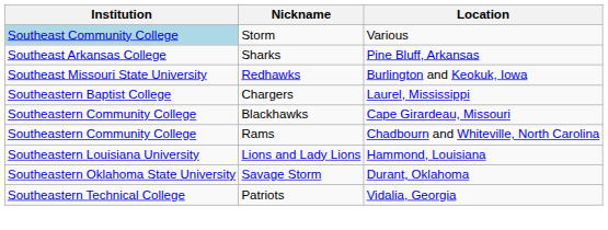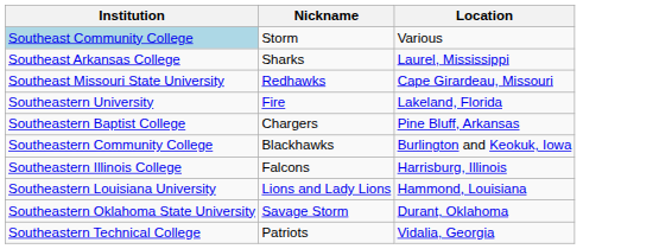Sharks | Location: Pine Bluff, Arkansas -> Laurel, Mississippi
Redhawks | Location: Burlington and Keokuk, Iowa -> Cape Girardeau, Missouri
+ row: Southeastern University | Fire | Lakeland, Florida
Chargers | Location: Laurel, Mississippi -> Pine Bluff, Arkansas
Blackhawks | Location: Cape Girardeau, Missouri -> Burlington and Keokuk, Iowa
- row: Southeastern Community College | Rams | Chadbourn and Whiteville, North Carolina
+ row: Southeastern Illinois College | Falcons | Harrisburg, Illinois
